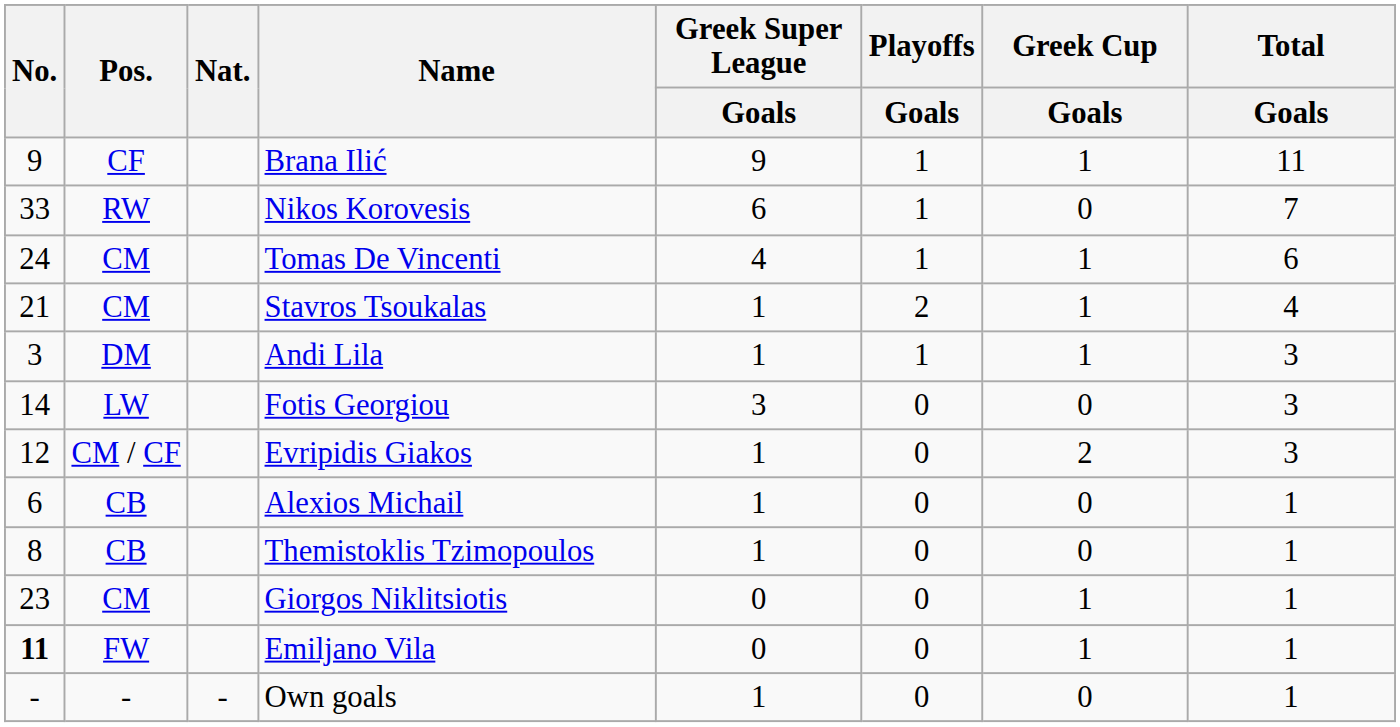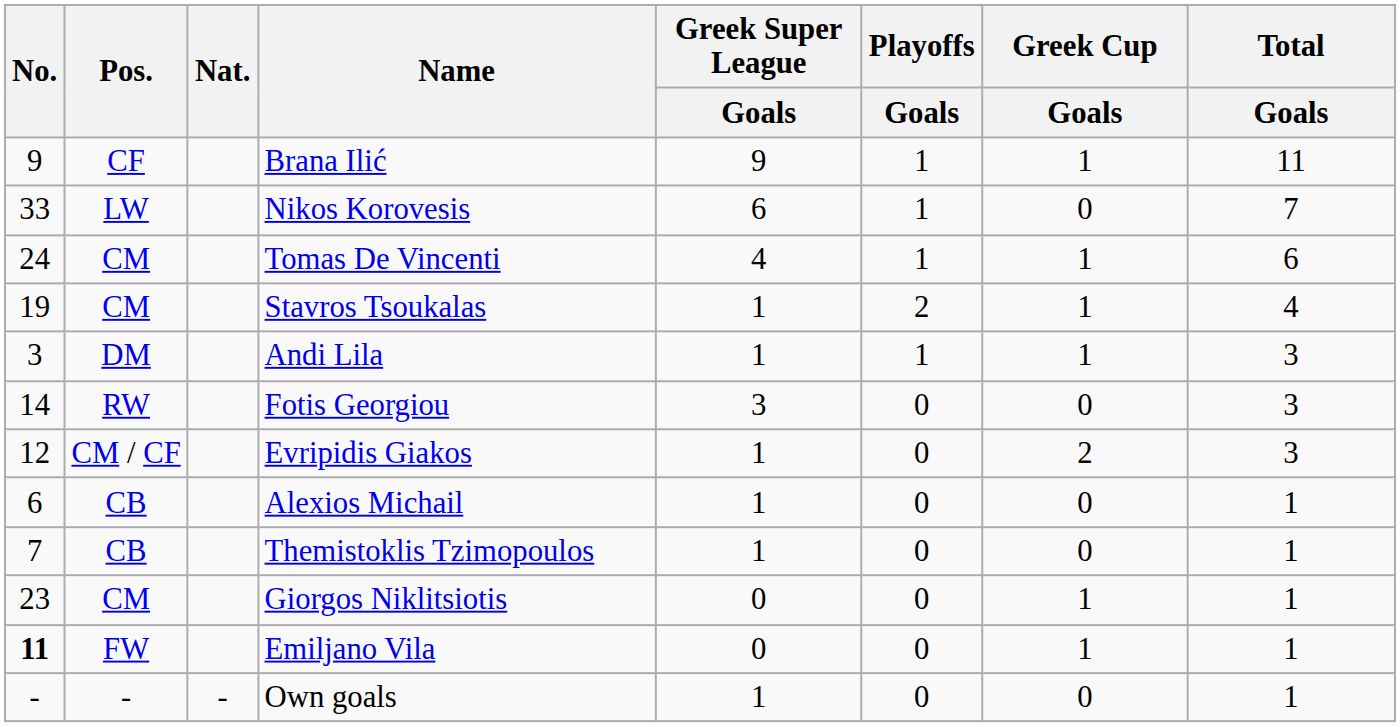Nikos Korovesis | Pos.: RW -> LW
Stavros Tsoukalas | No.: 21 -> 19
Fotis Georgiou | Pos.: LW -> RW
Themistoklis Tzimopoulos | No.: 8 -> 7
